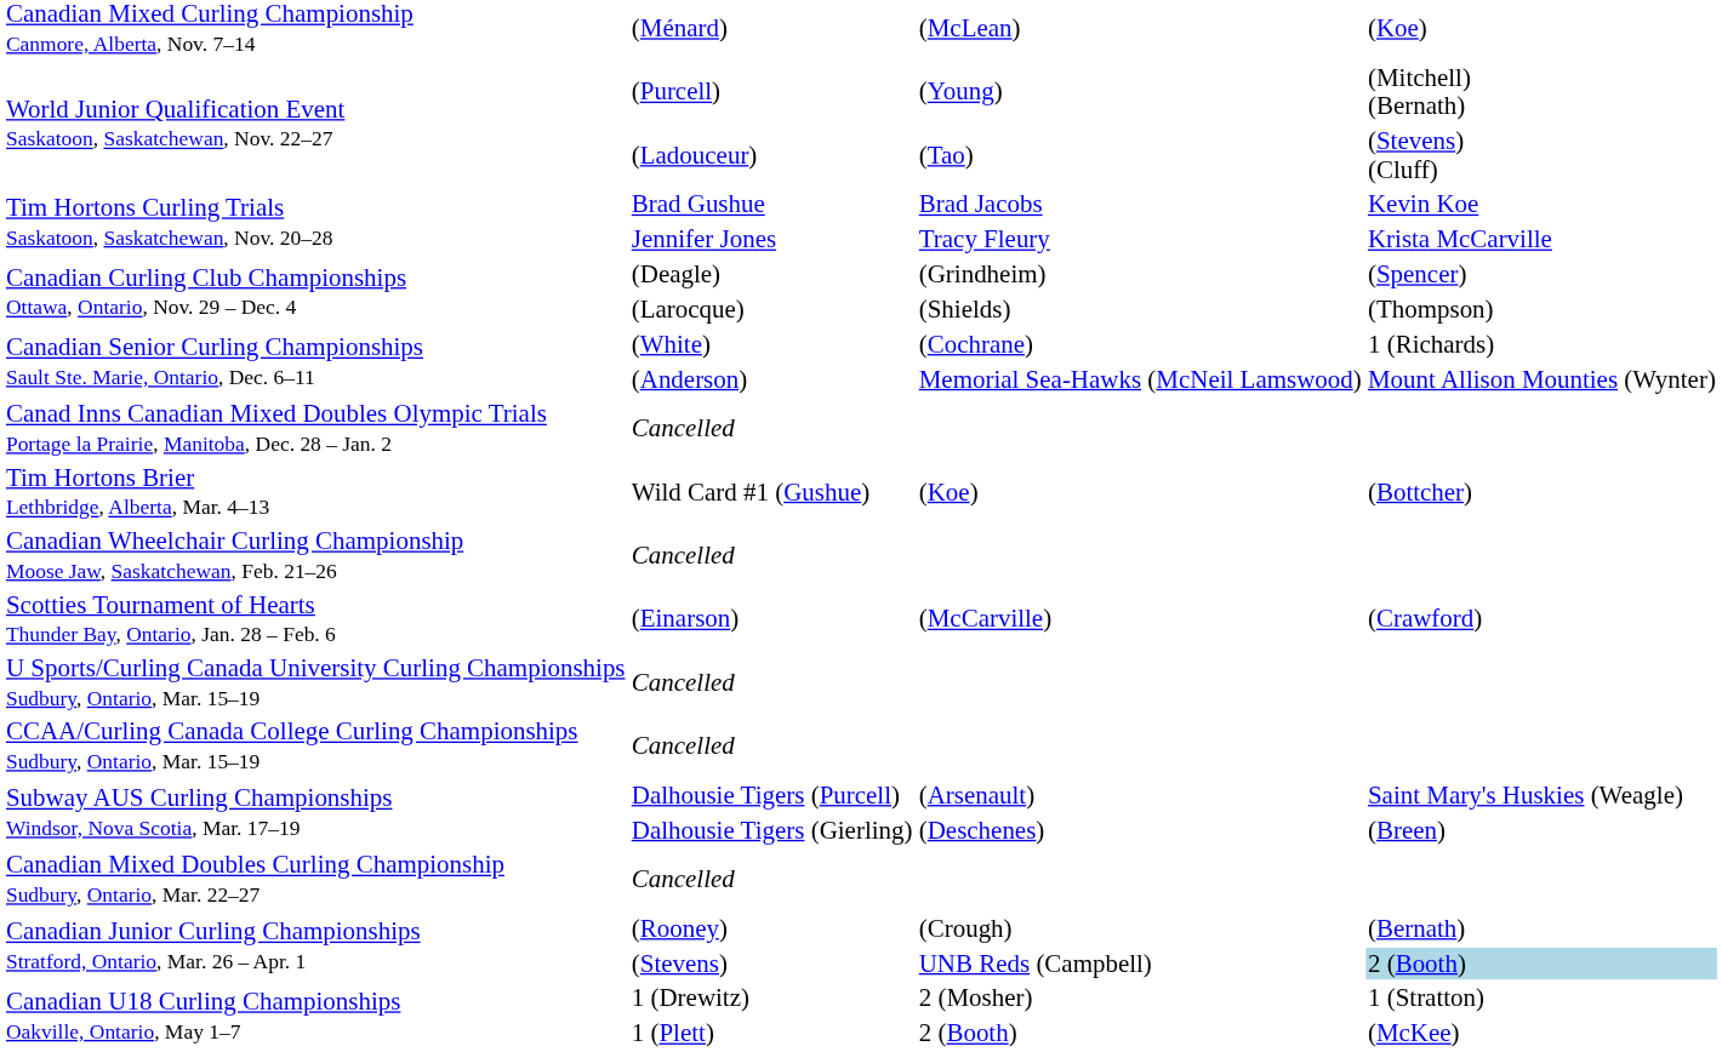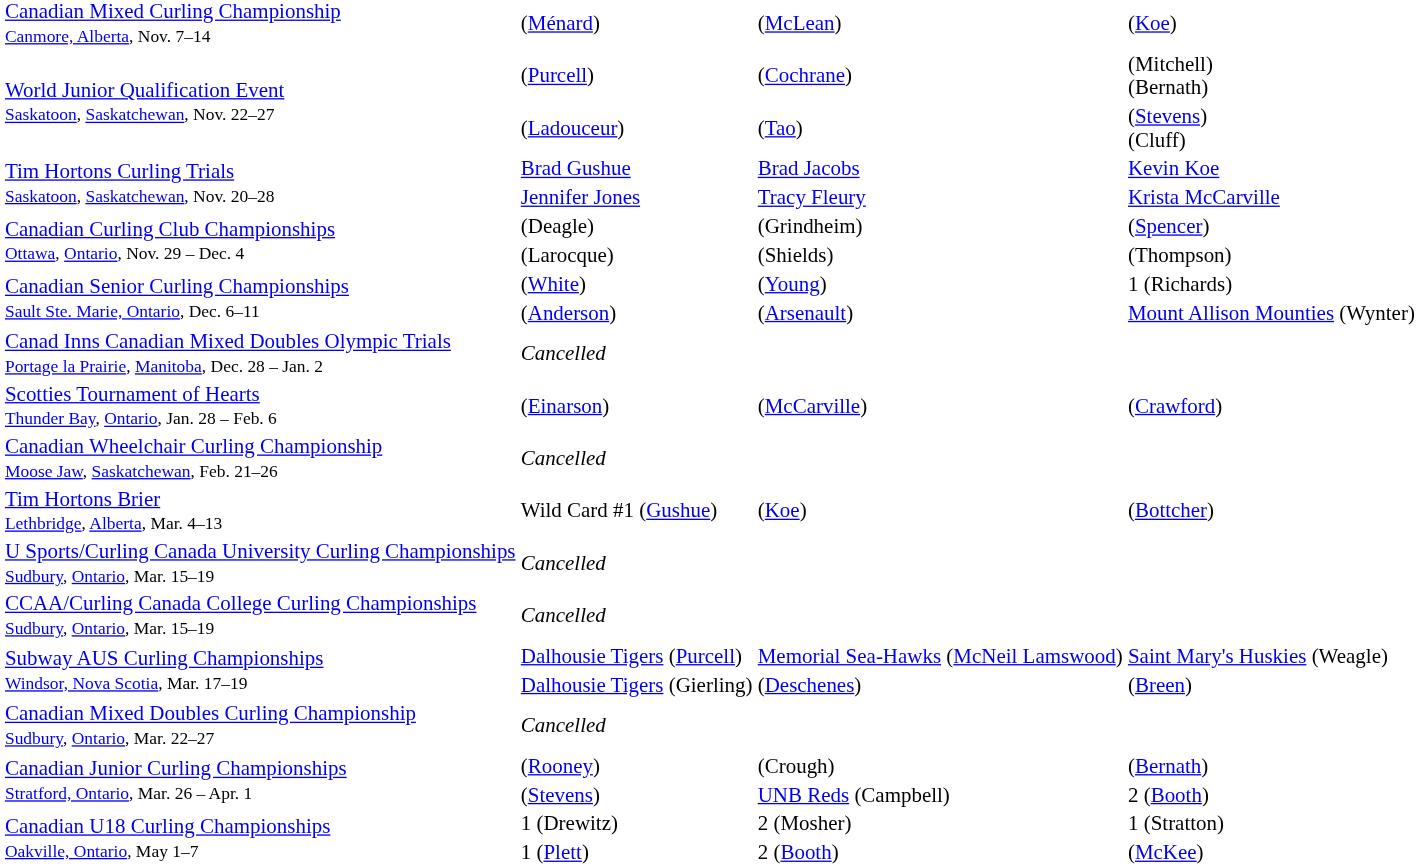(Purcell) | column 3: (Young) -> (Cochrane)
(White) | column 3: (Cochrane) -> (Young)
(Anderson) | column 3: Memorial Sea-Hawks (McNeil Lamswood) -> (Arsenault)
rows swapped: (Einarson) <-> Wild Card #1 (Gushue)
Dalhousie Tigers (Purcell) | column 3: (Arsenault) -> Memorial Sea-Hawks (McNeil Lamswood)
(Stevens) | column 4: lightblue background -> no background
